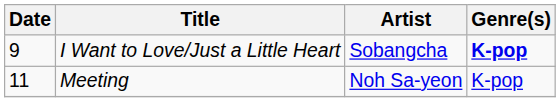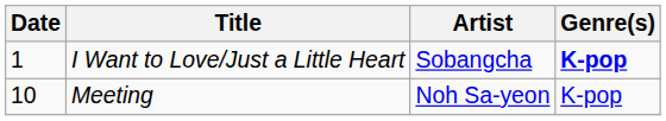I Want to Love/Just a Little Heart | Date: 9 -> 1
Meeting | Date: 11 -> 10
